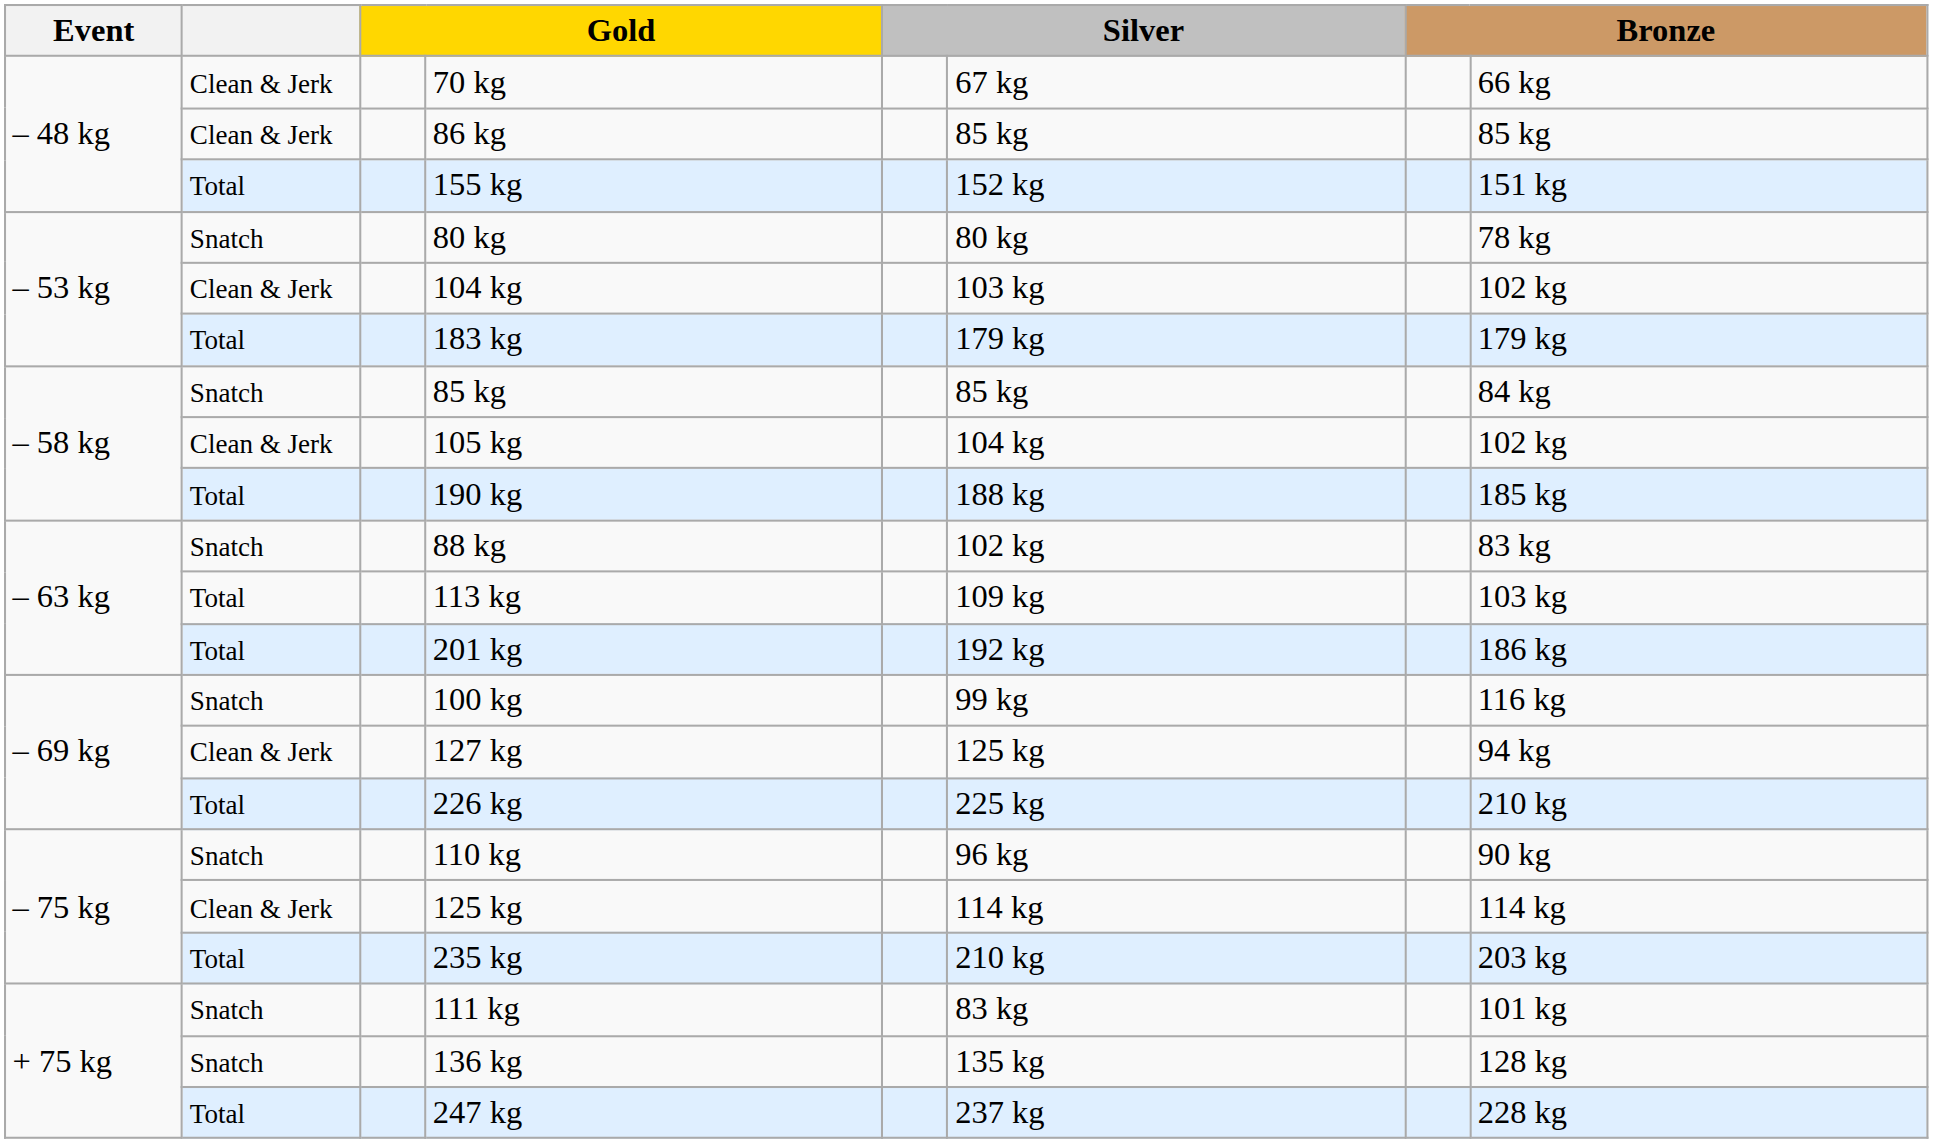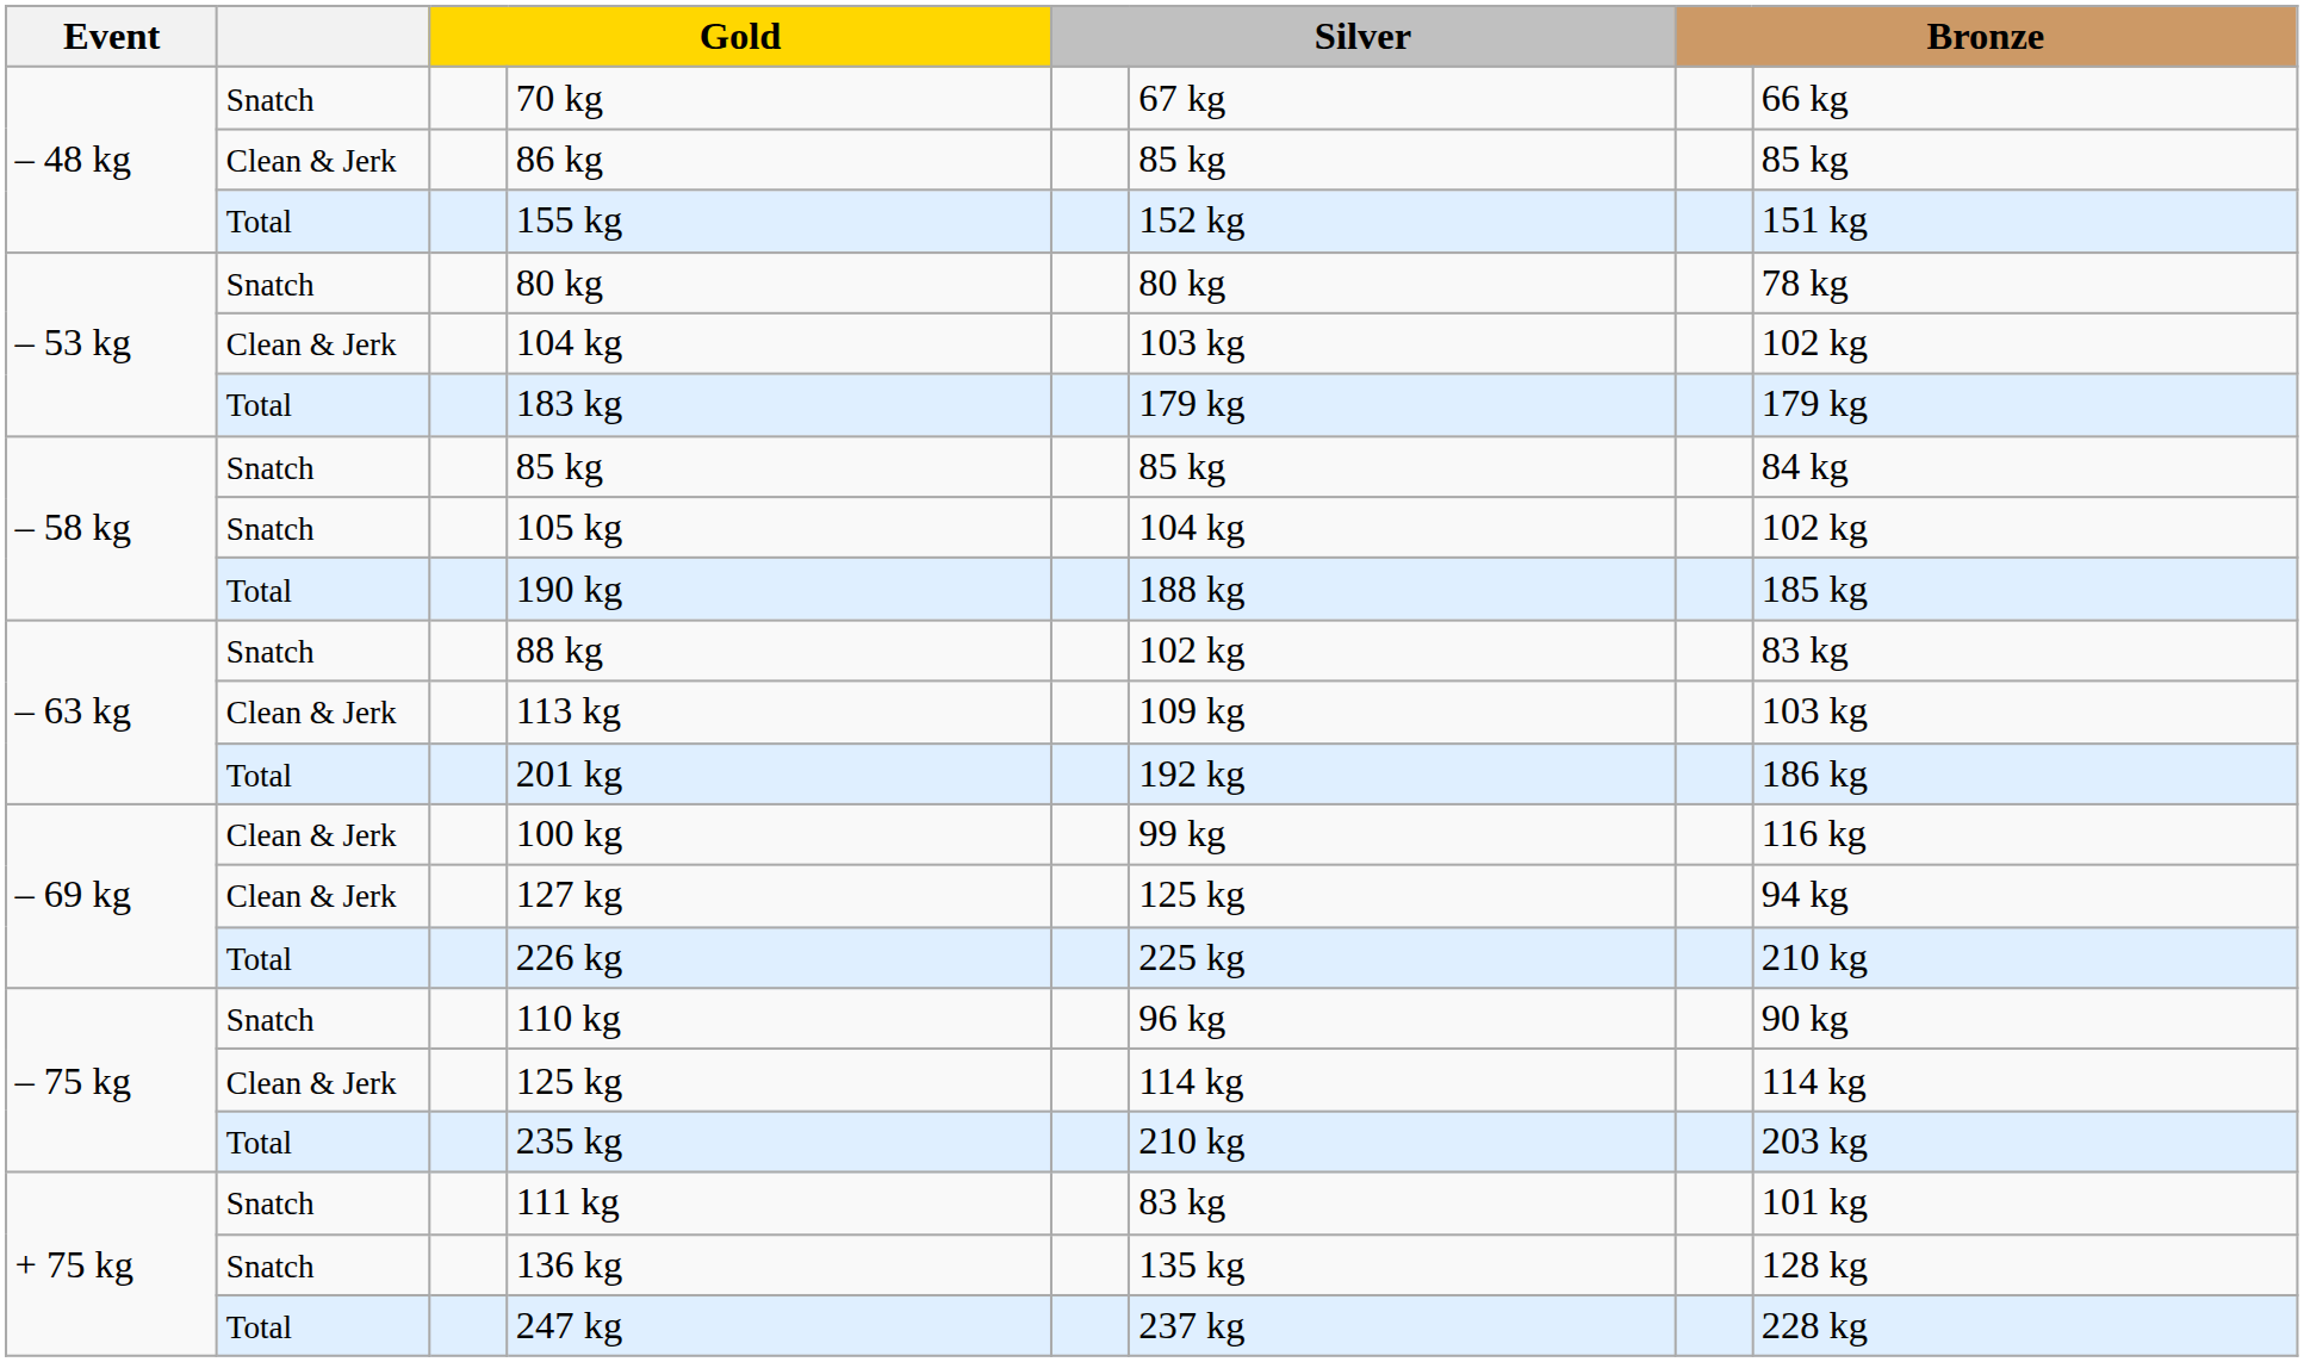70 kg | column 2: Clean & Jerk -> Snatch
105 kg | column 2: Clean & Jerk -> Snatch
113 kg | column 2: Total -> Clean & Jerk
100 kg | column 2: Snatch -> Clean & Jerk
